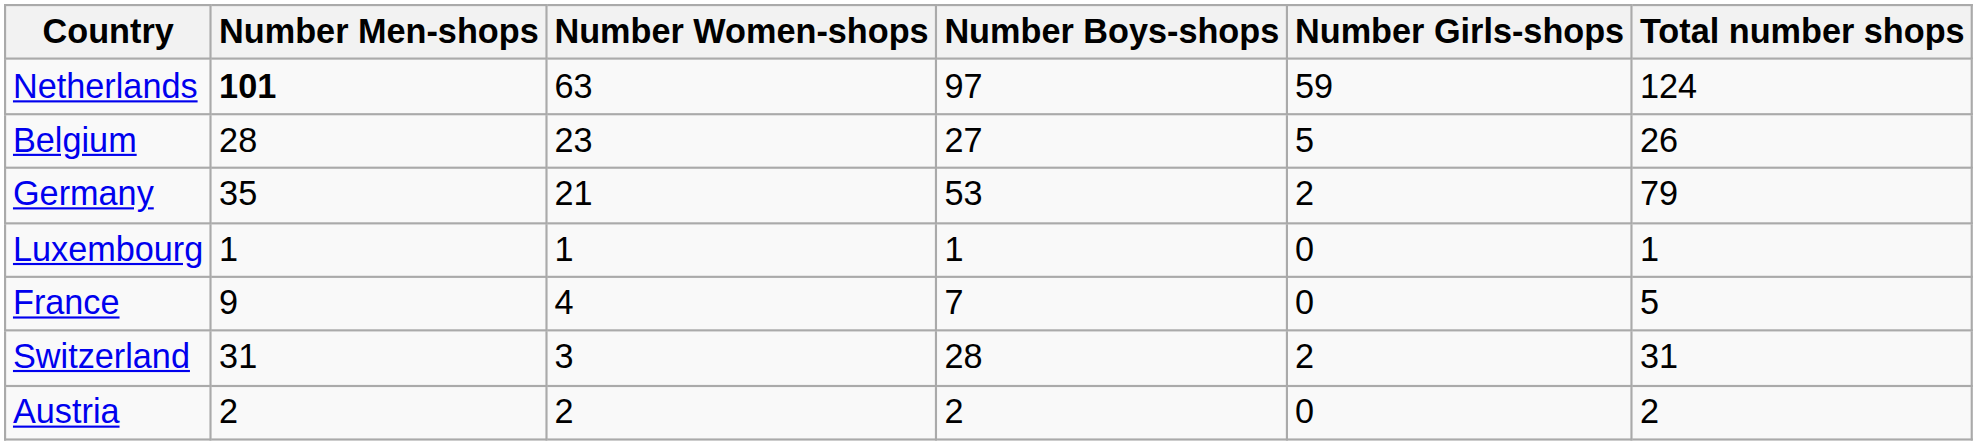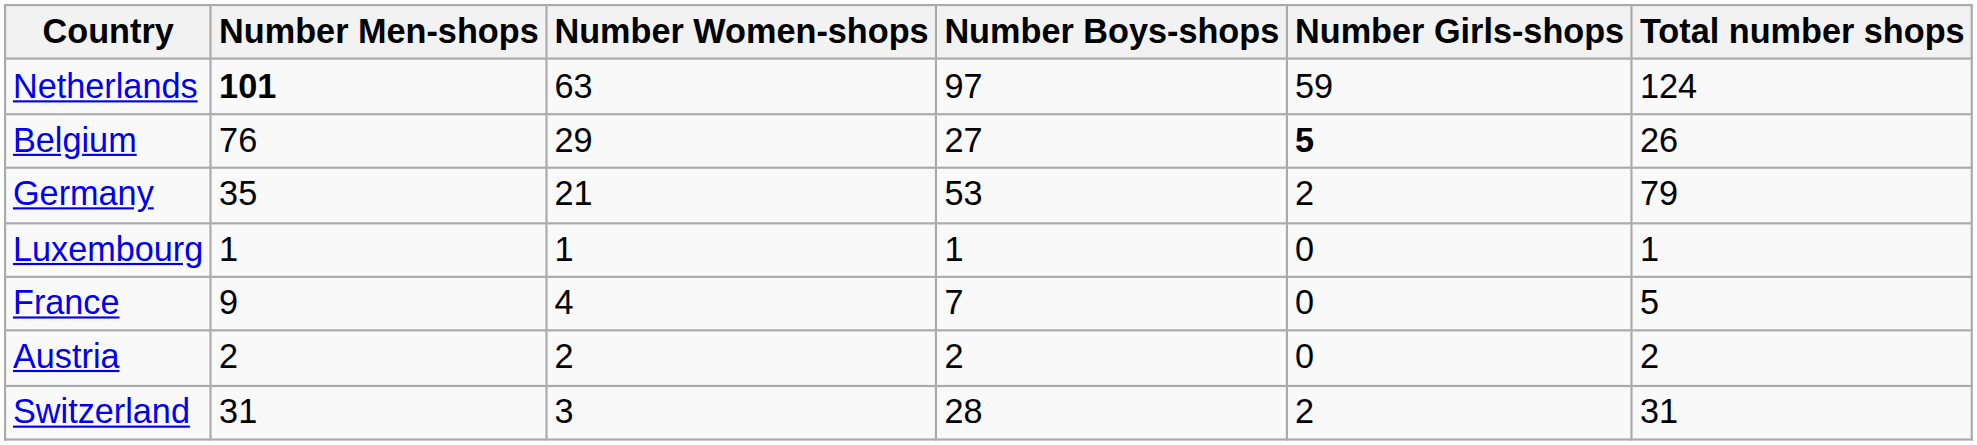Belgium | Number Men-shops: 28 -> 76
Belgium | Number Women-shops: 23 -> 29
Belgium | Number Girls-shops: normal -> bold
rows swapped: Switzerland <-> Austria
